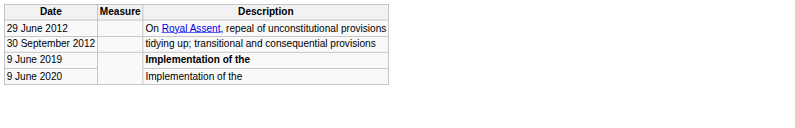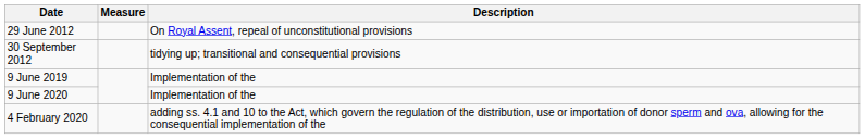9 June 2019 | Description: bold -> normal
+ row: 4 February 2020 | adding ss. 4.1 and 10 to the Act, which govern the regulation of the distribution, use or importation of donor sperm and ova, allowing for the consequential implementation of the
